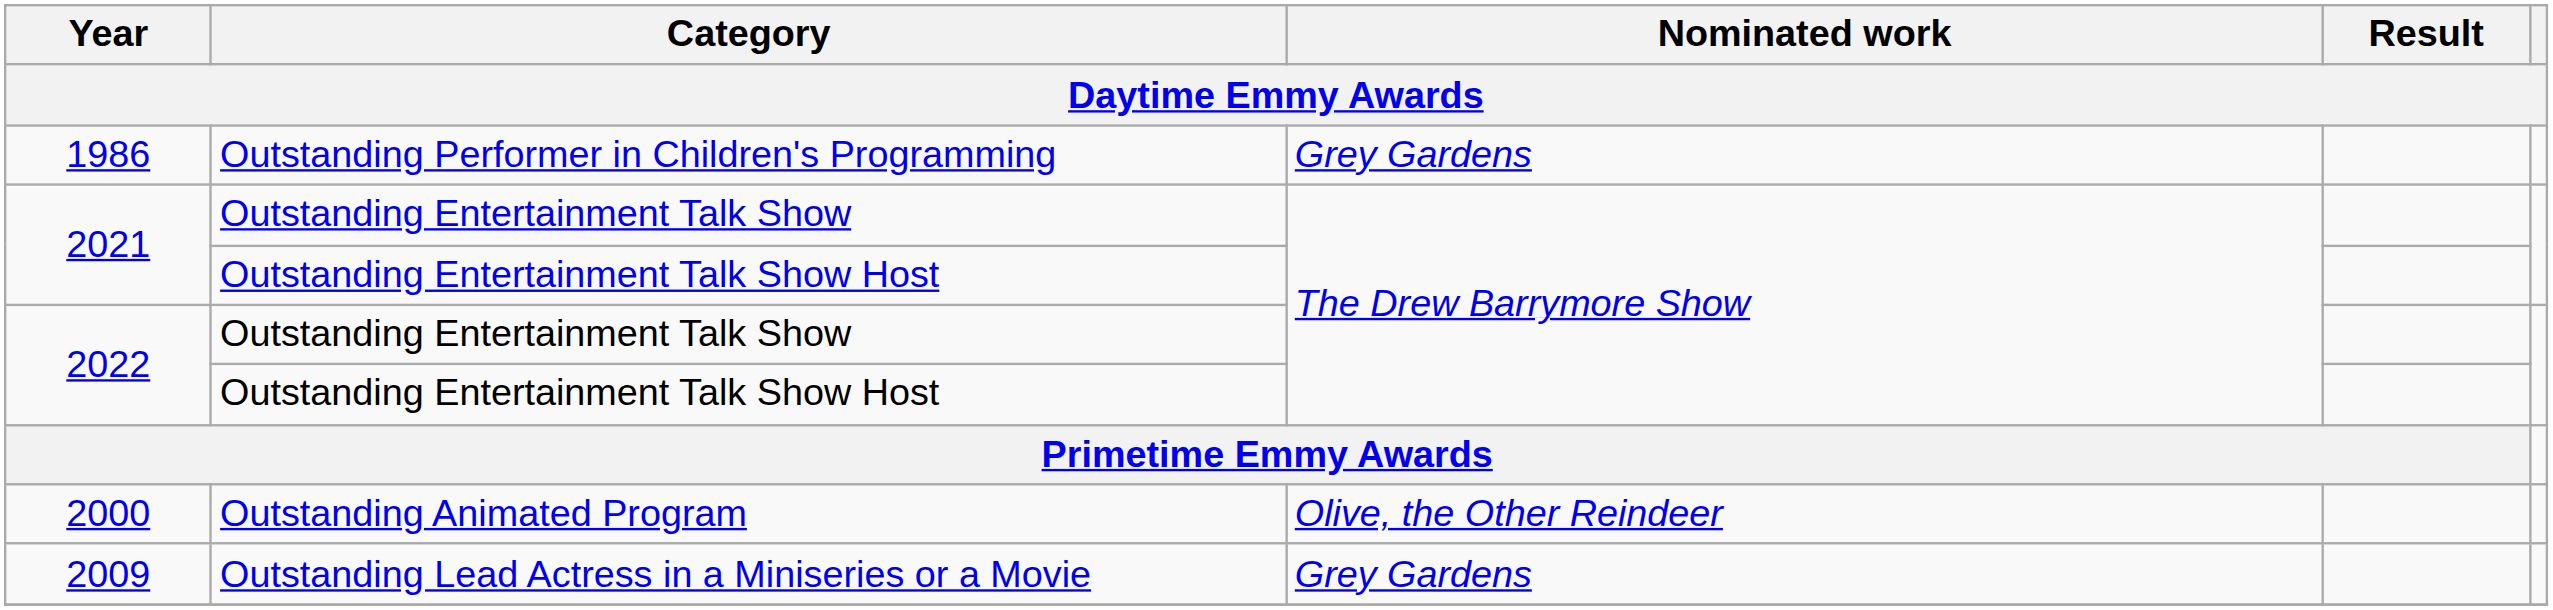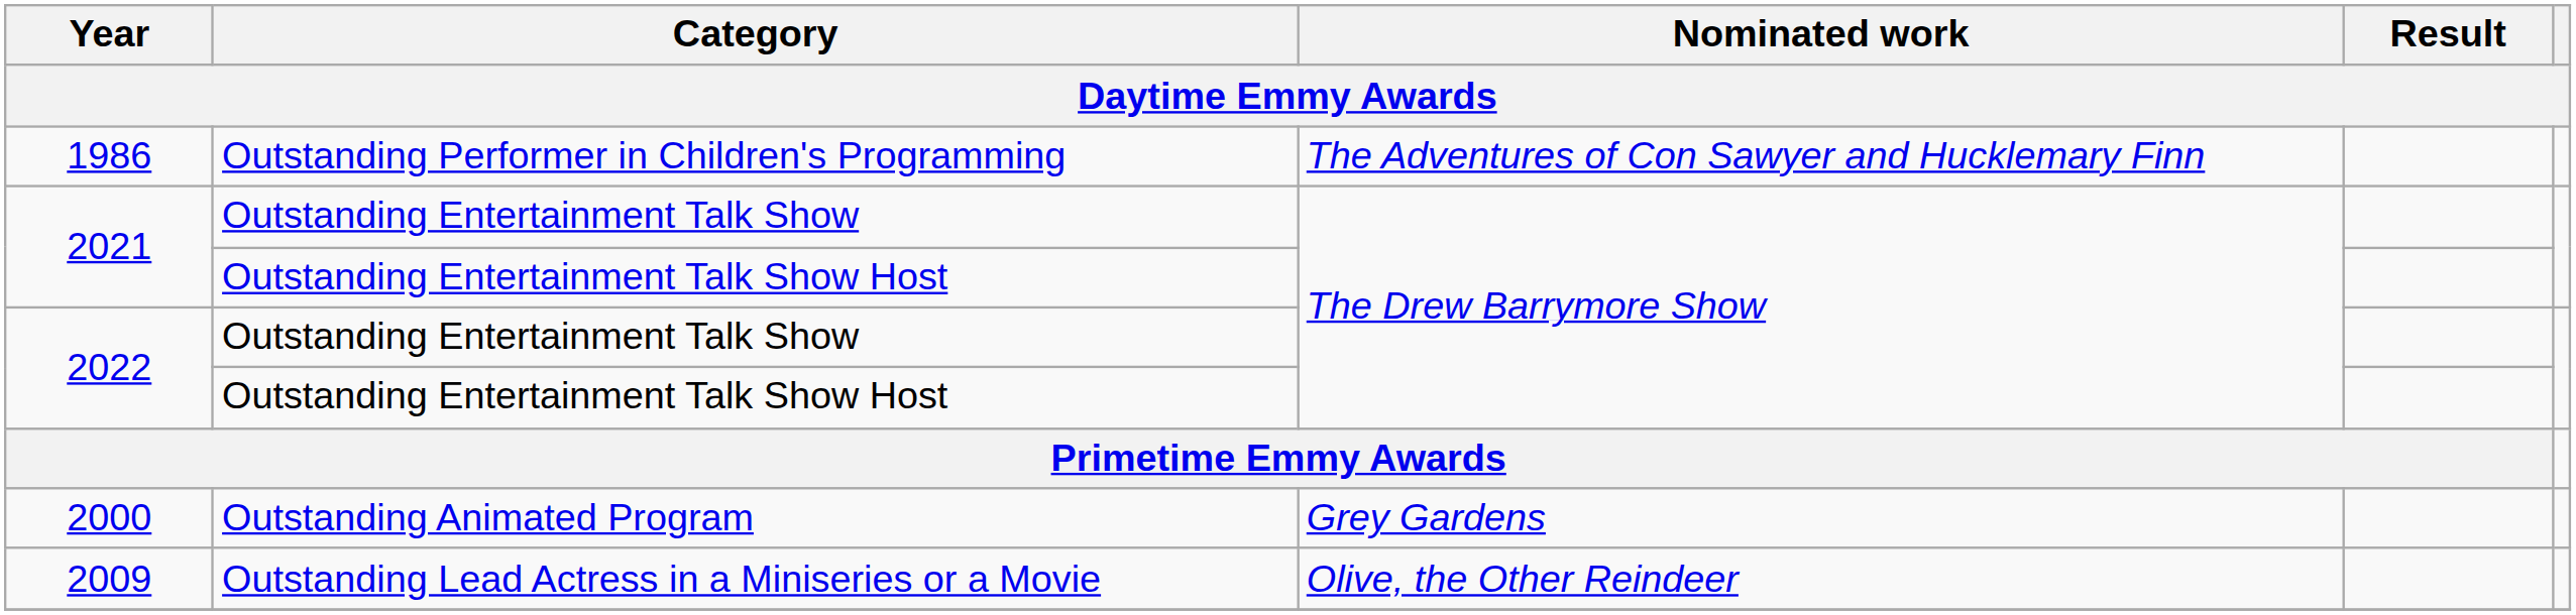1986 | Nominated work: Grey Gardens -> The Adventures of Con Sawyer and Hucklemary Finn
2000 | Nominated work: Olive, the Other Reindeer -> Grey Gardens
2009 | Nominated work: Grey Gardens -> Olive, the Other Reindeer
